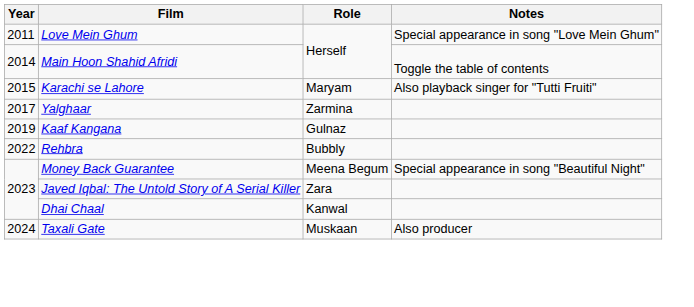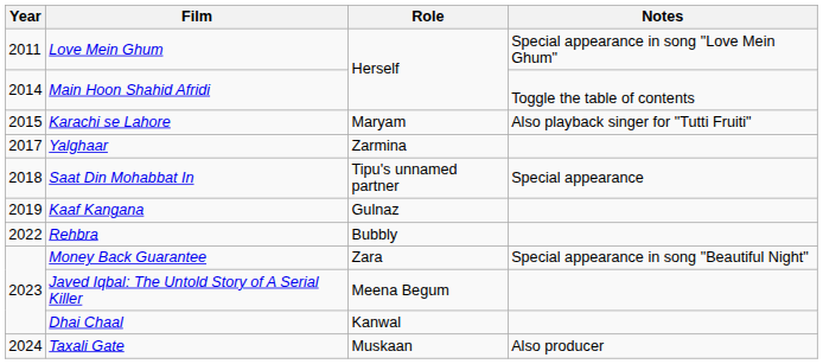+ row: 2018 | Saat Din Mohabbat In | Tipu's unnamed partner | Special appearance
Money Back Guarantee | Role: Meena Begum -> Zara
Javed Iqbal: The Untold Story of A Serial Killer | Role: Zara -> Meena Begum
